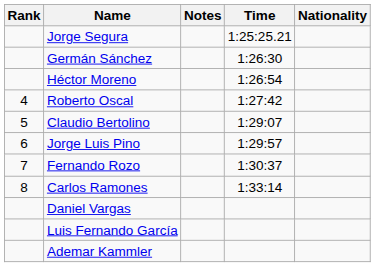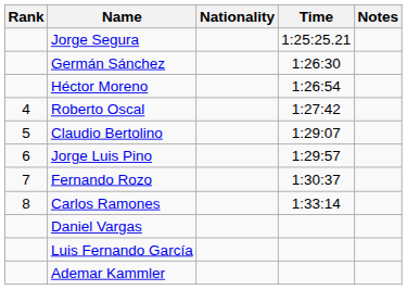columns swapped: Nationality <-> Notes
